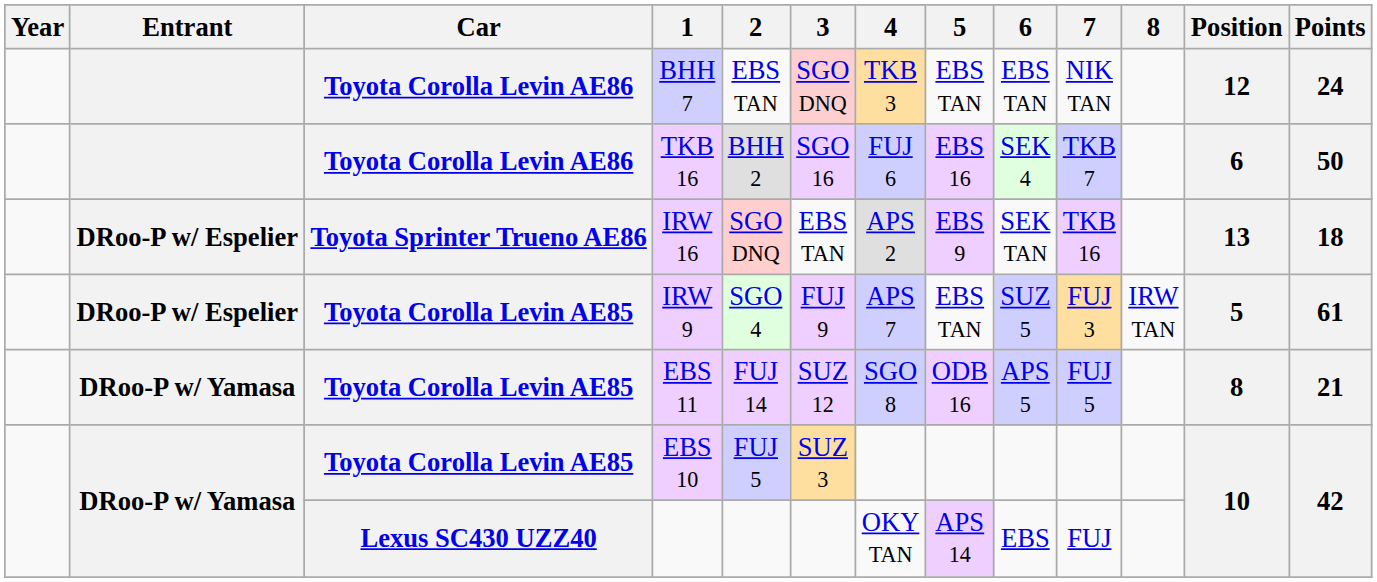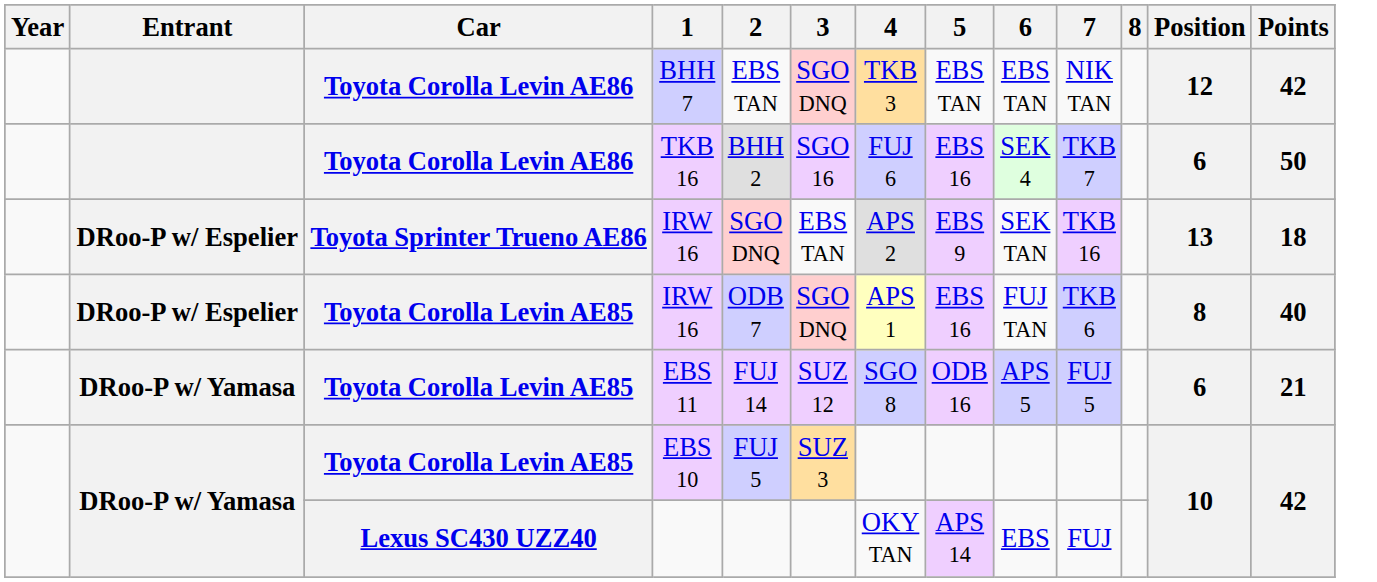BHH 7 | Points: 24 -> 42
+ row: DRoo-P w/ Espelier | Toyota Corolla Levin AE85 | IRW 16 | ODB 7 | SGO DNQ | APS 1 | EBS 16 | FUJ TAN | TKB 6 | 8 | 40
- row: DRoo-P w/ Espelier | Toyota Corolla Levin AE85 | IRW 9 | SGO 4 | FUJ 9 | APS 7 | EBS TAN | SUZ 5 | FUJ 3 | IRW TAN | 5 | 61
EBS 11 | Position: 8 -> 6
